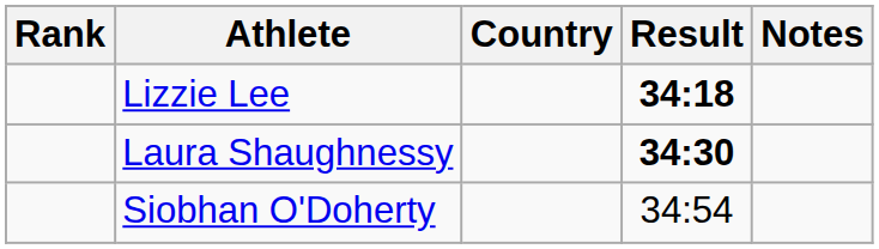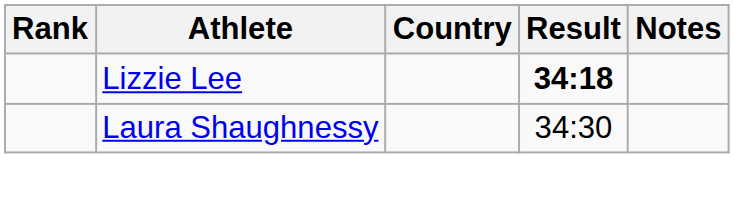Laura Shaughnessy | Result: bold -> normal
- row: Siobhan O'Doherty | 34:54
